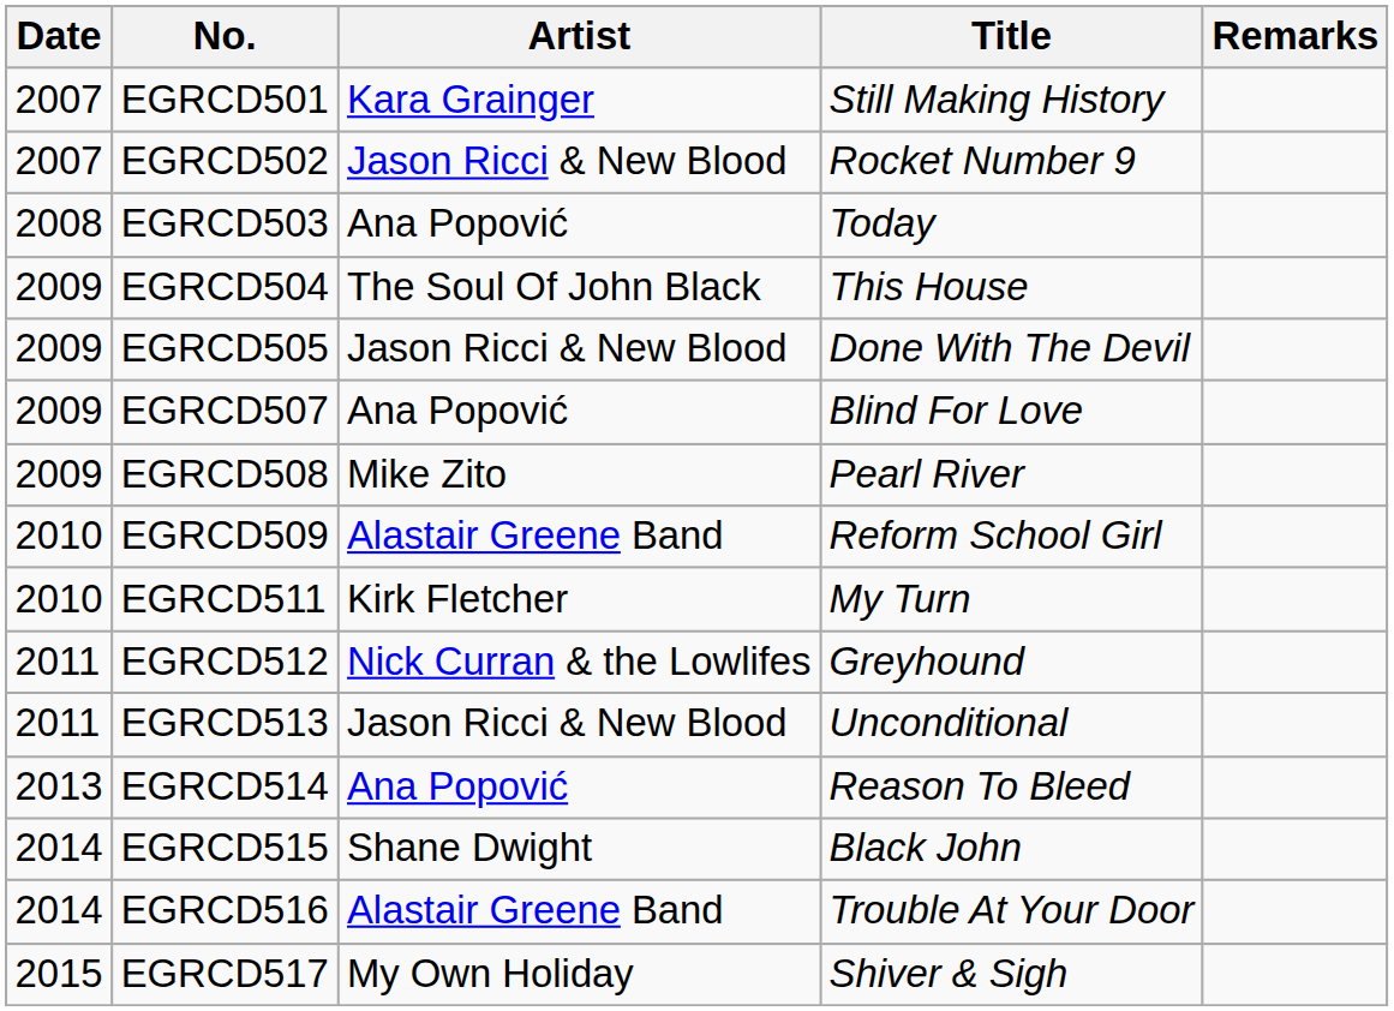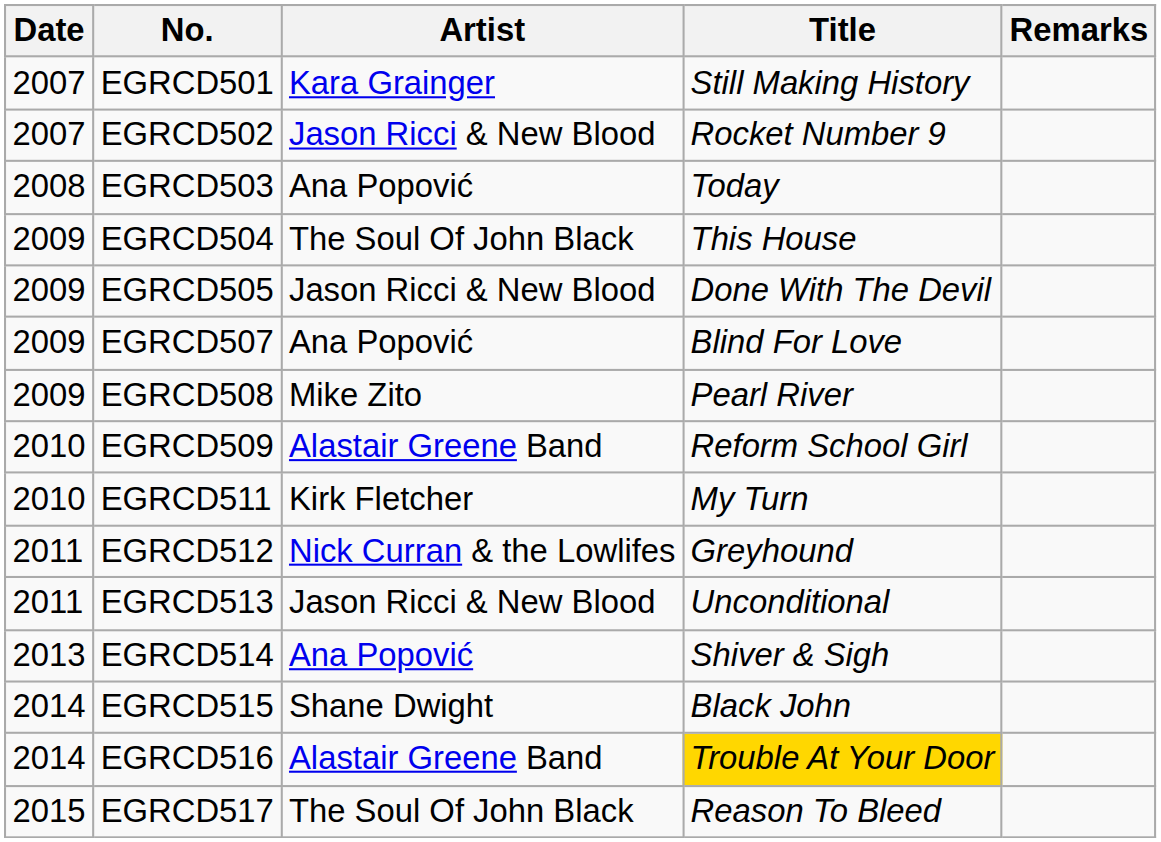EGRCD514 | Title: Reason To Bleed -> Shiver & Sigh
EGRCD516 | Title: no background -> gold background
EGRCD517 | Artist: My Own Holiday -> The Soul Of John Black
EGRCD517 | Title: Shiver & Sigh -> Reason To Bleed
